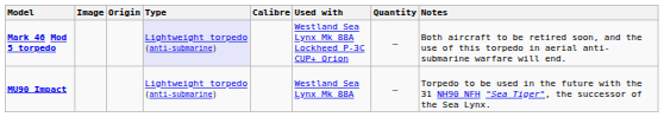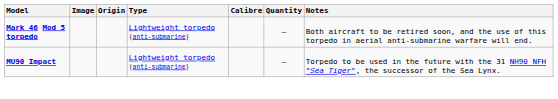- column: Used with | Westland Sea Lynx Mk 88A Lockheed P-3C CUP+ Orion | Westland Sea Lynx Mk 88A
Mark 46 Mod 5 torpedo | Type: lavender background -> no background
